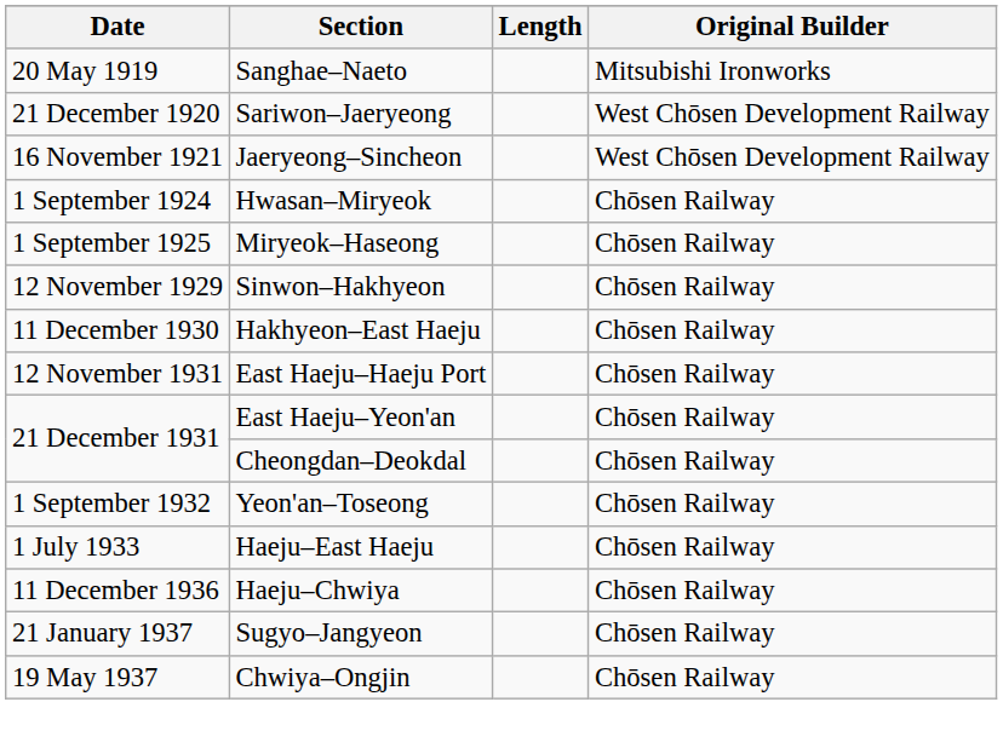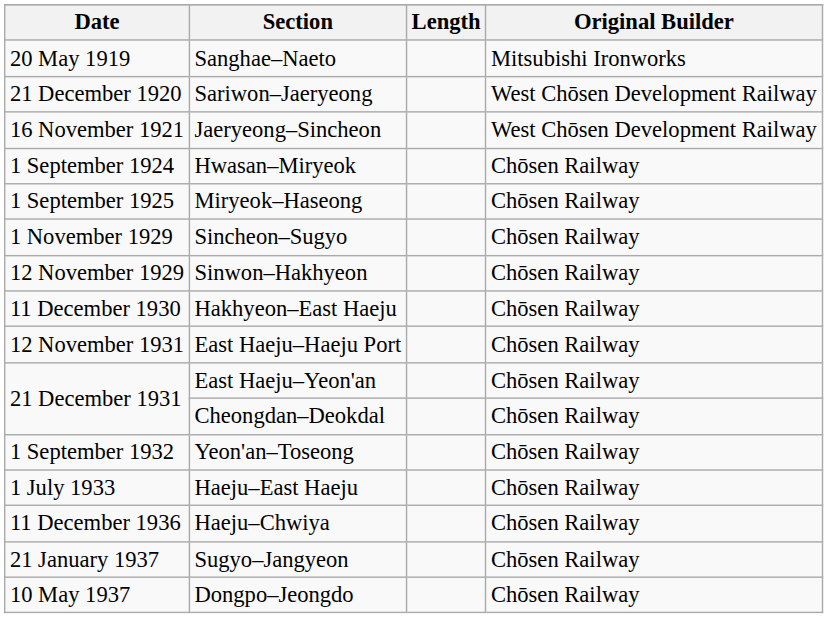+ row: 1 November 1929 | Sincheon–Sugyo | Chōsen Railway
+ row: 10 May 1937 | Dongpo–Jeongdo | Chōsen Railway
- row: 19 May 1937 | Chwiya–Ongjin | Chōsen Railway
